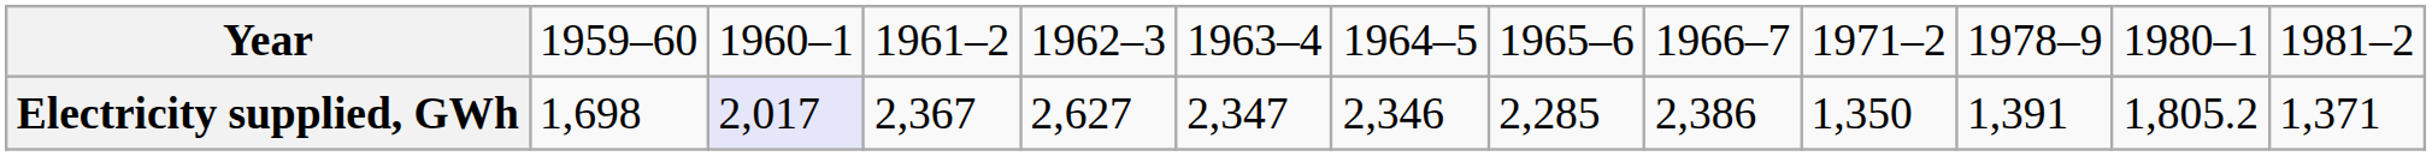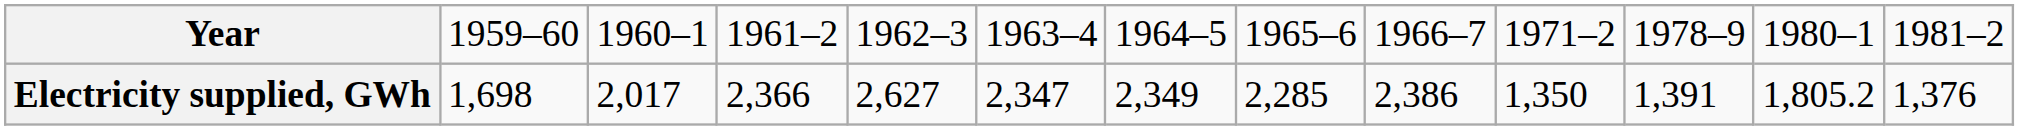Electricity supplied, GWh | column 3: lavender background -> no background
Electricity supplied, GWh | column 4: 2,367 -> 2,366
Electricity supplied, GWh | column 7: 2,346 -> 2,349
Electricity supplied, GWh | column 13: 1,371 -> 1,376
